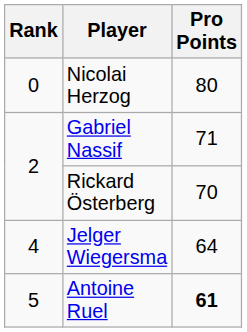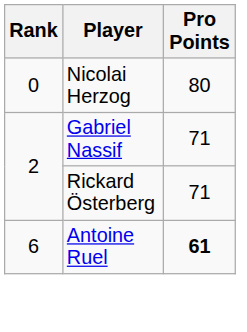Rickard Österberg | Pro Points: 70 -> 71
- row: 4 | Jelger Wiegersma | 64
Antoine Ruel | Rank: 5 -> 6
